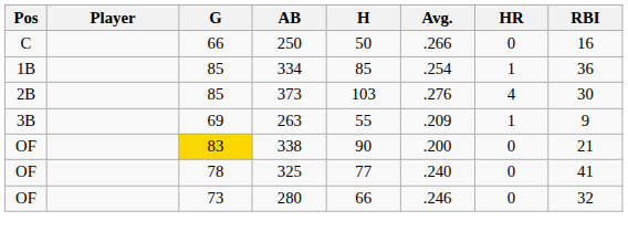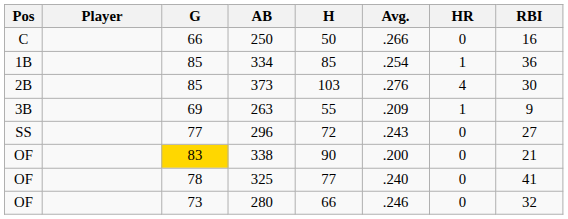+ row: SS | 77 | 296 | 72 | .243 | 0 | 27
